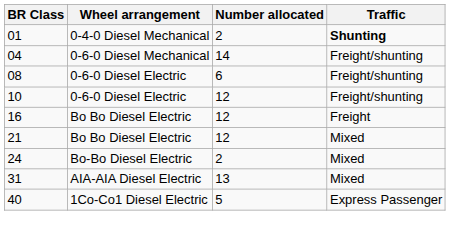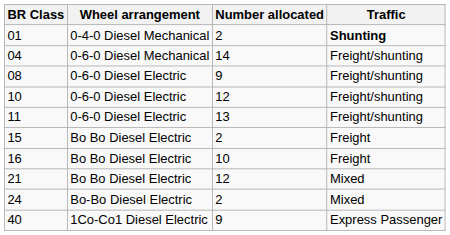08 | Number allocated: 6 -> 9
+ row: 11 | 0-6-0 Diesel Electric | 13 | Freight/shunting
+ row: 15 | Bo Bo Diesel Electric | 2 | Freight
16 | Number allocated: 12 -> 10
- row: 31 | AIA-AIA Diesel Electric | 13 | Mixed
40 | Number allocated: 5 -> 9
